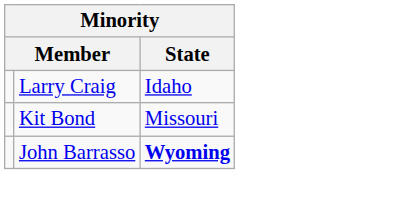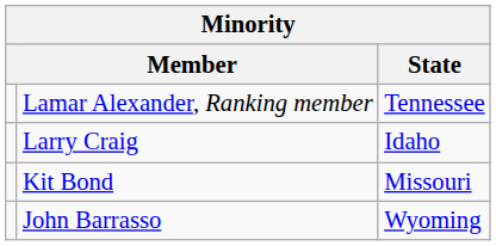+ row: Lamar Alexander, Ranking member | Tennessee
John Barrasso | State: bold -> normal
